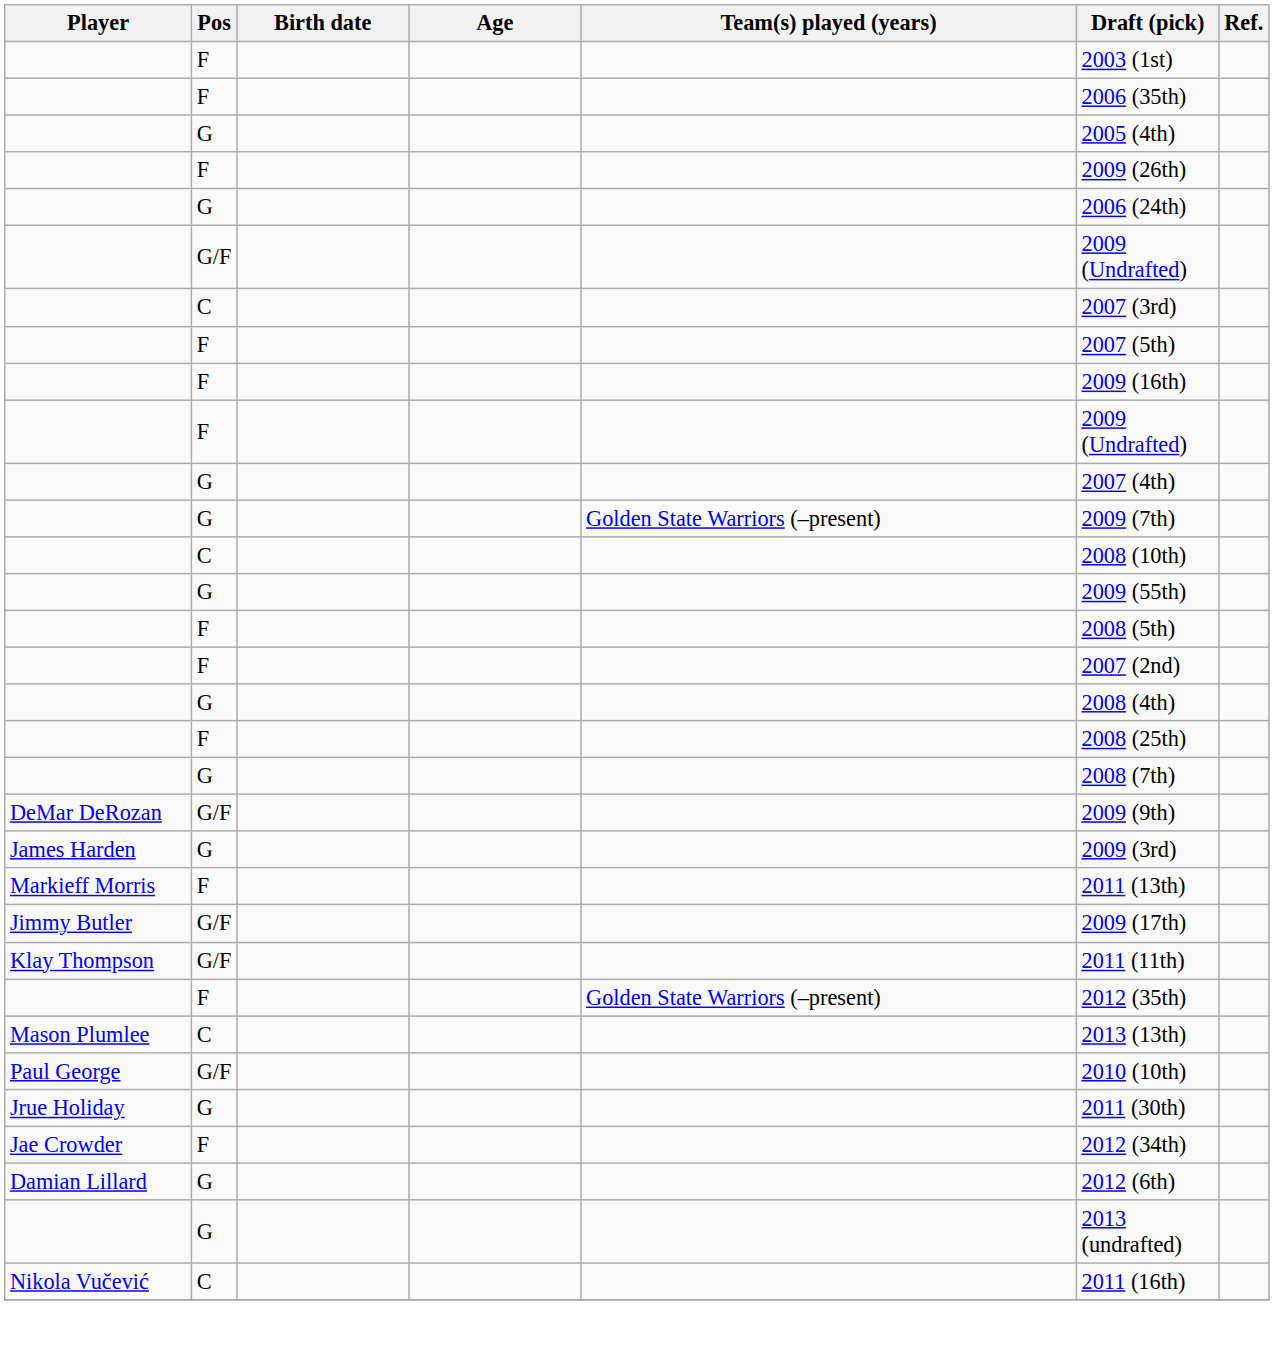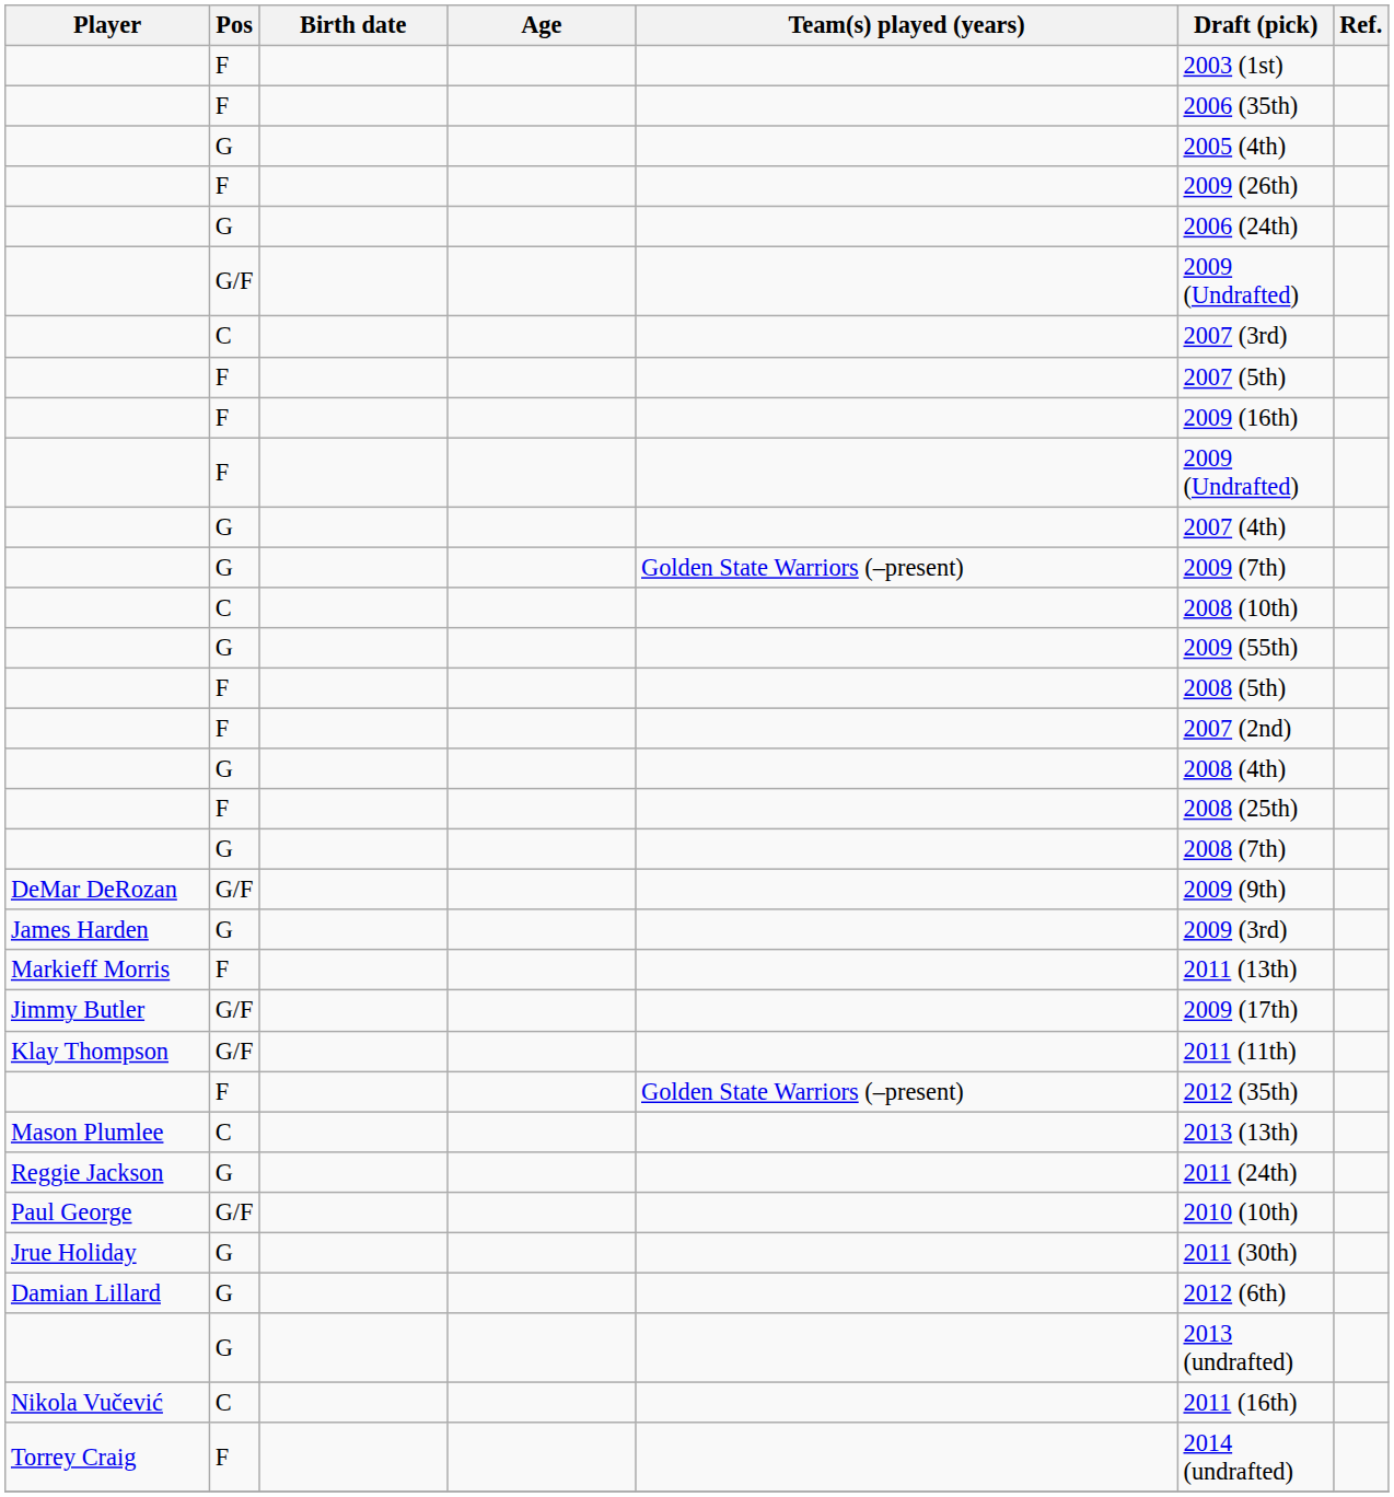+ row: Reggie Jackson | G | 2011 (24th)
- row: Jae Crowder | F | 2012 (34th)
+ row: Torrey Craig | F | 2014 (undrafted)
